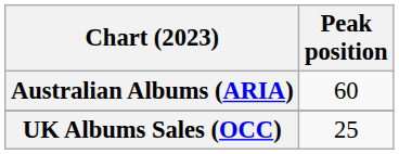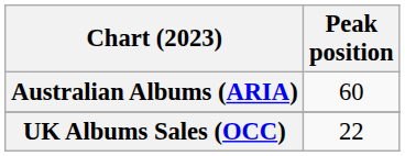UK Albums Sales (OCC) | Peak position: 25 -> 22
